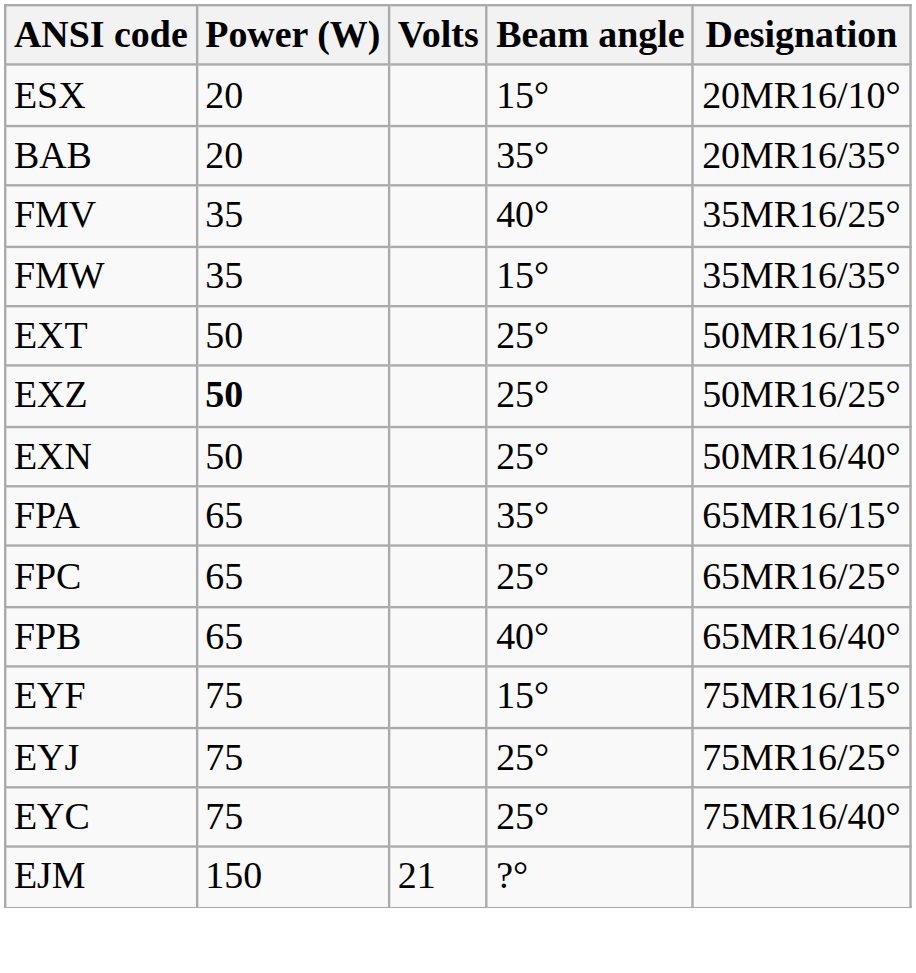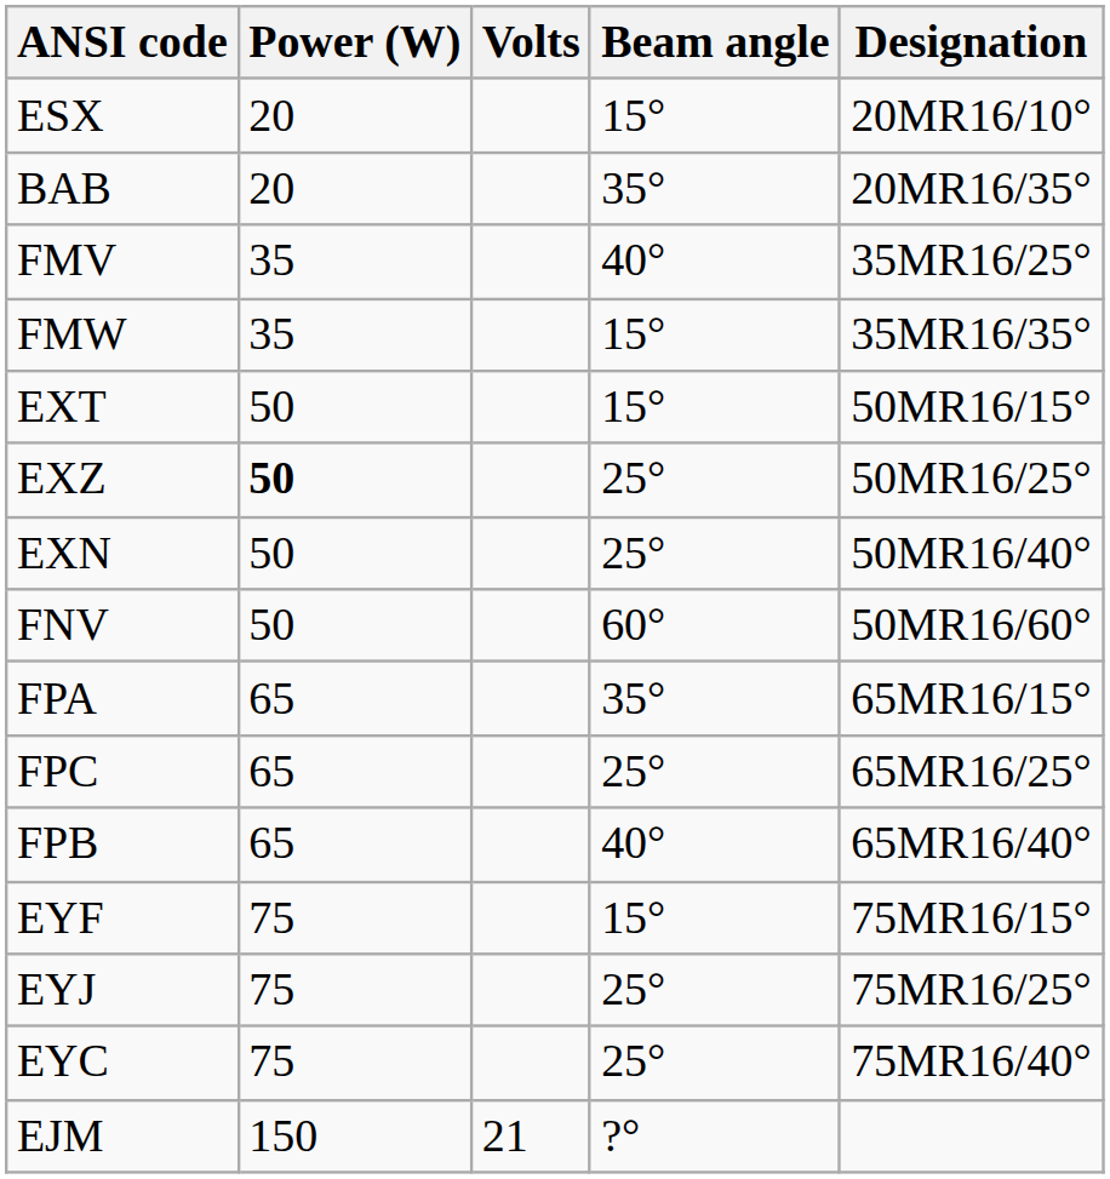EXT | Beam angle: 25° -> 15°
+ row: FNV | 50 | 60° | 50MR16/60°
